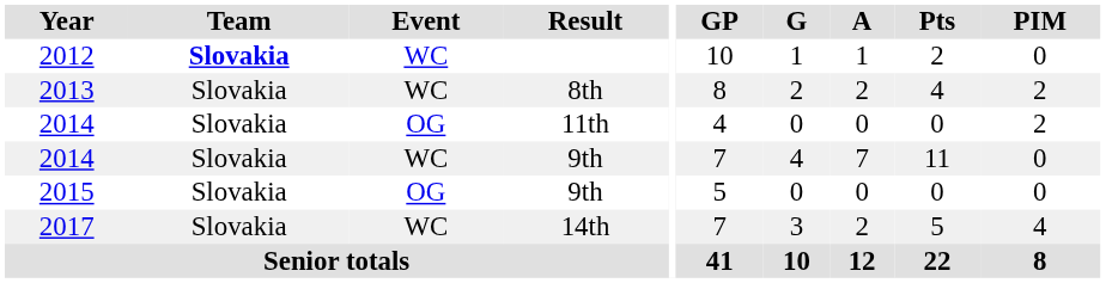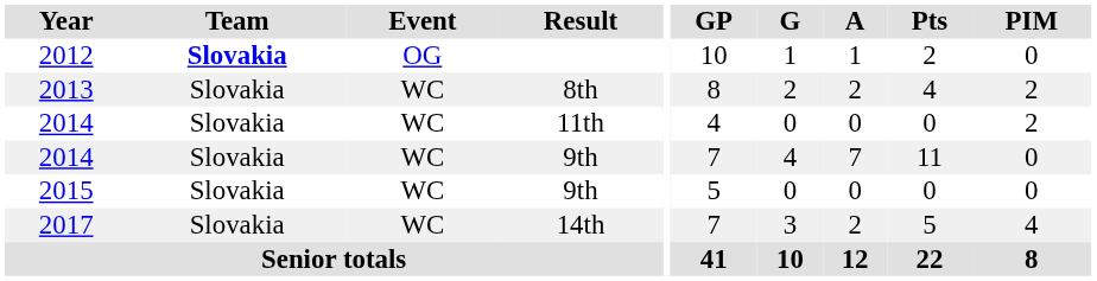2012 | Event: WC -> OG
2014 / 11th | Event: OG -> WC
2015 | Event: OG -> WC
